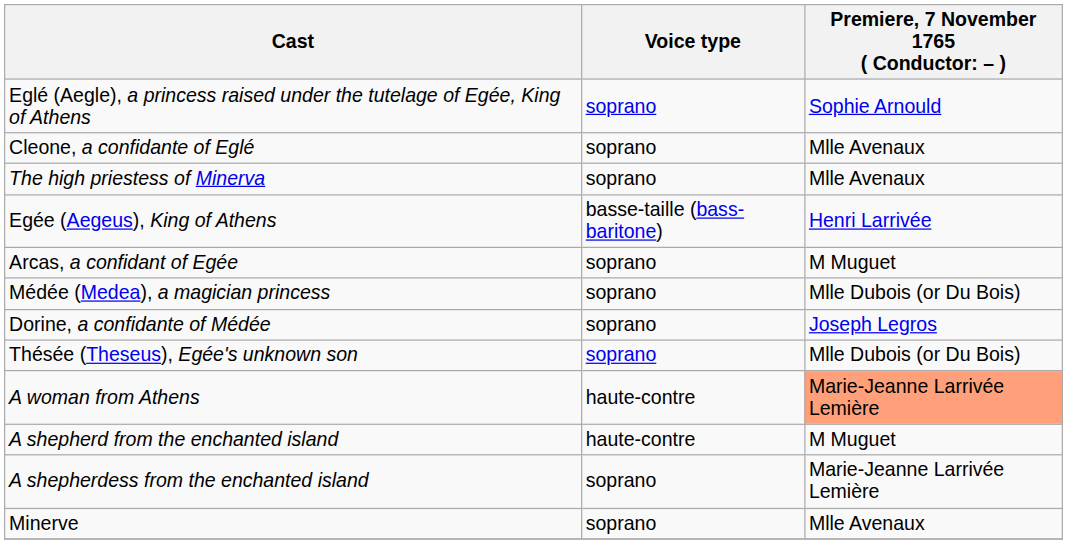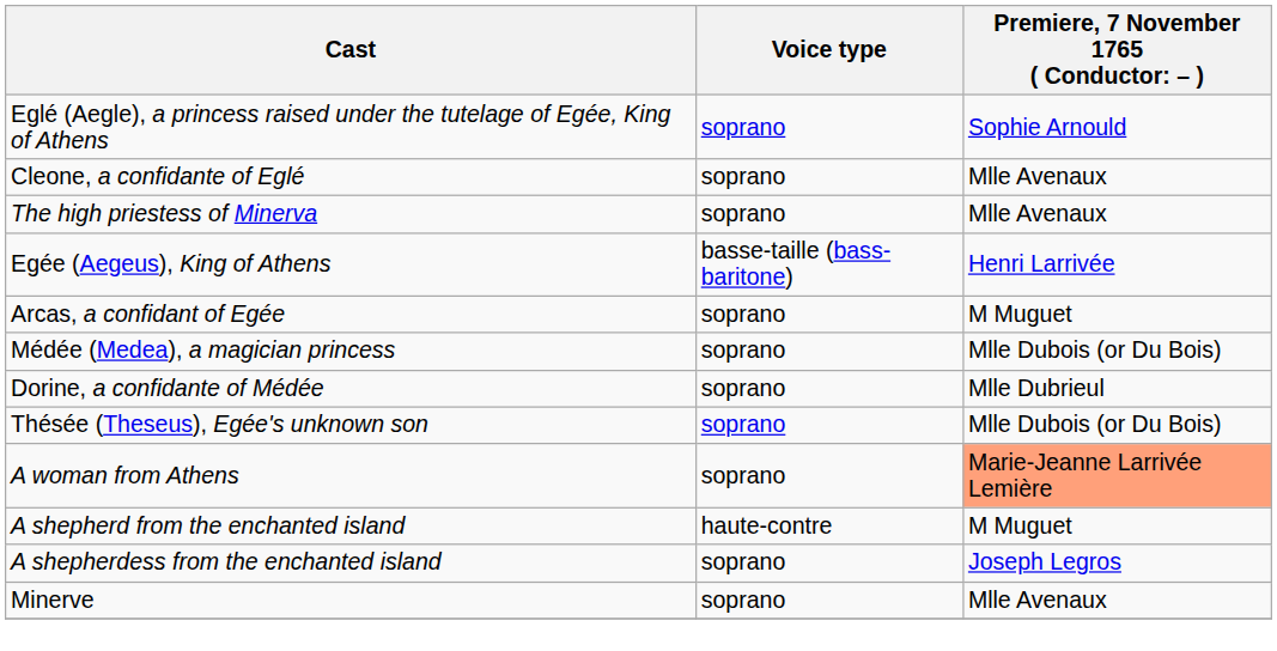Dorine, a confidante of Médée | column 3: Joseph Legros -> Mlle Dubrieul
A woman from Athens | Voice type: haute-contre -> soprano
A shepherdess from the enchanted island | column 3: Marie-Jeanne Larrivée Lemière -> Joseph Legros
